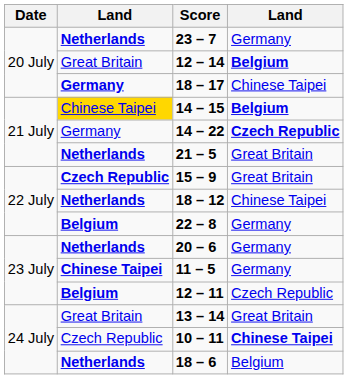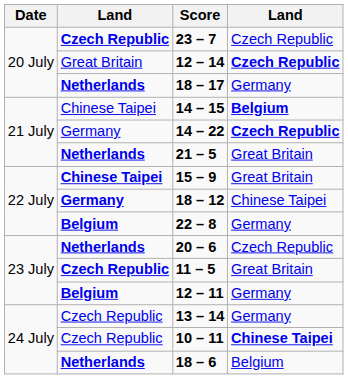23 – 7 | column 2: Netherlands -> Czech Republic
23 – 7 | column 4: Germany -> Czech Republic
12 – 14 | column 4: Belgium -> Czech Republic
18 – 17 | column 2: Germany -> Netherlands
18 – 17 | column 4: Chinese Taipei -> Germany
14 – 15 | column 2: gold background -> no background
15 – 9 | column 2: Czech Republic -> Chinese Taipei
18 – 12 | column 2: Netherlands -> Germany
20 – 6 | column 4: Germany -> Czech Republic
11 – 5 | column 2: Chinese Taipei -> Czech Republic
11 – 5 | column 4: Germany -> Great Britain
12 – 11 | column 4: Czech Republic -> Germany
13 – 14 | column 2: Great Britain -> Czech Republic
13 – 14 | column 4: Great Britain -> Germany
